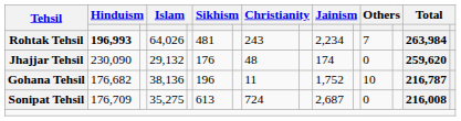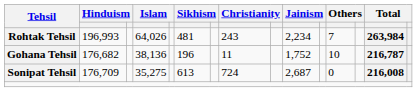Rohtak Tehsil | column 2: bold -> normal
- row: Jhajjar Tehsil | 230,090 | 29,132 | 176 | 48 | 174 | 0 | 259,620
